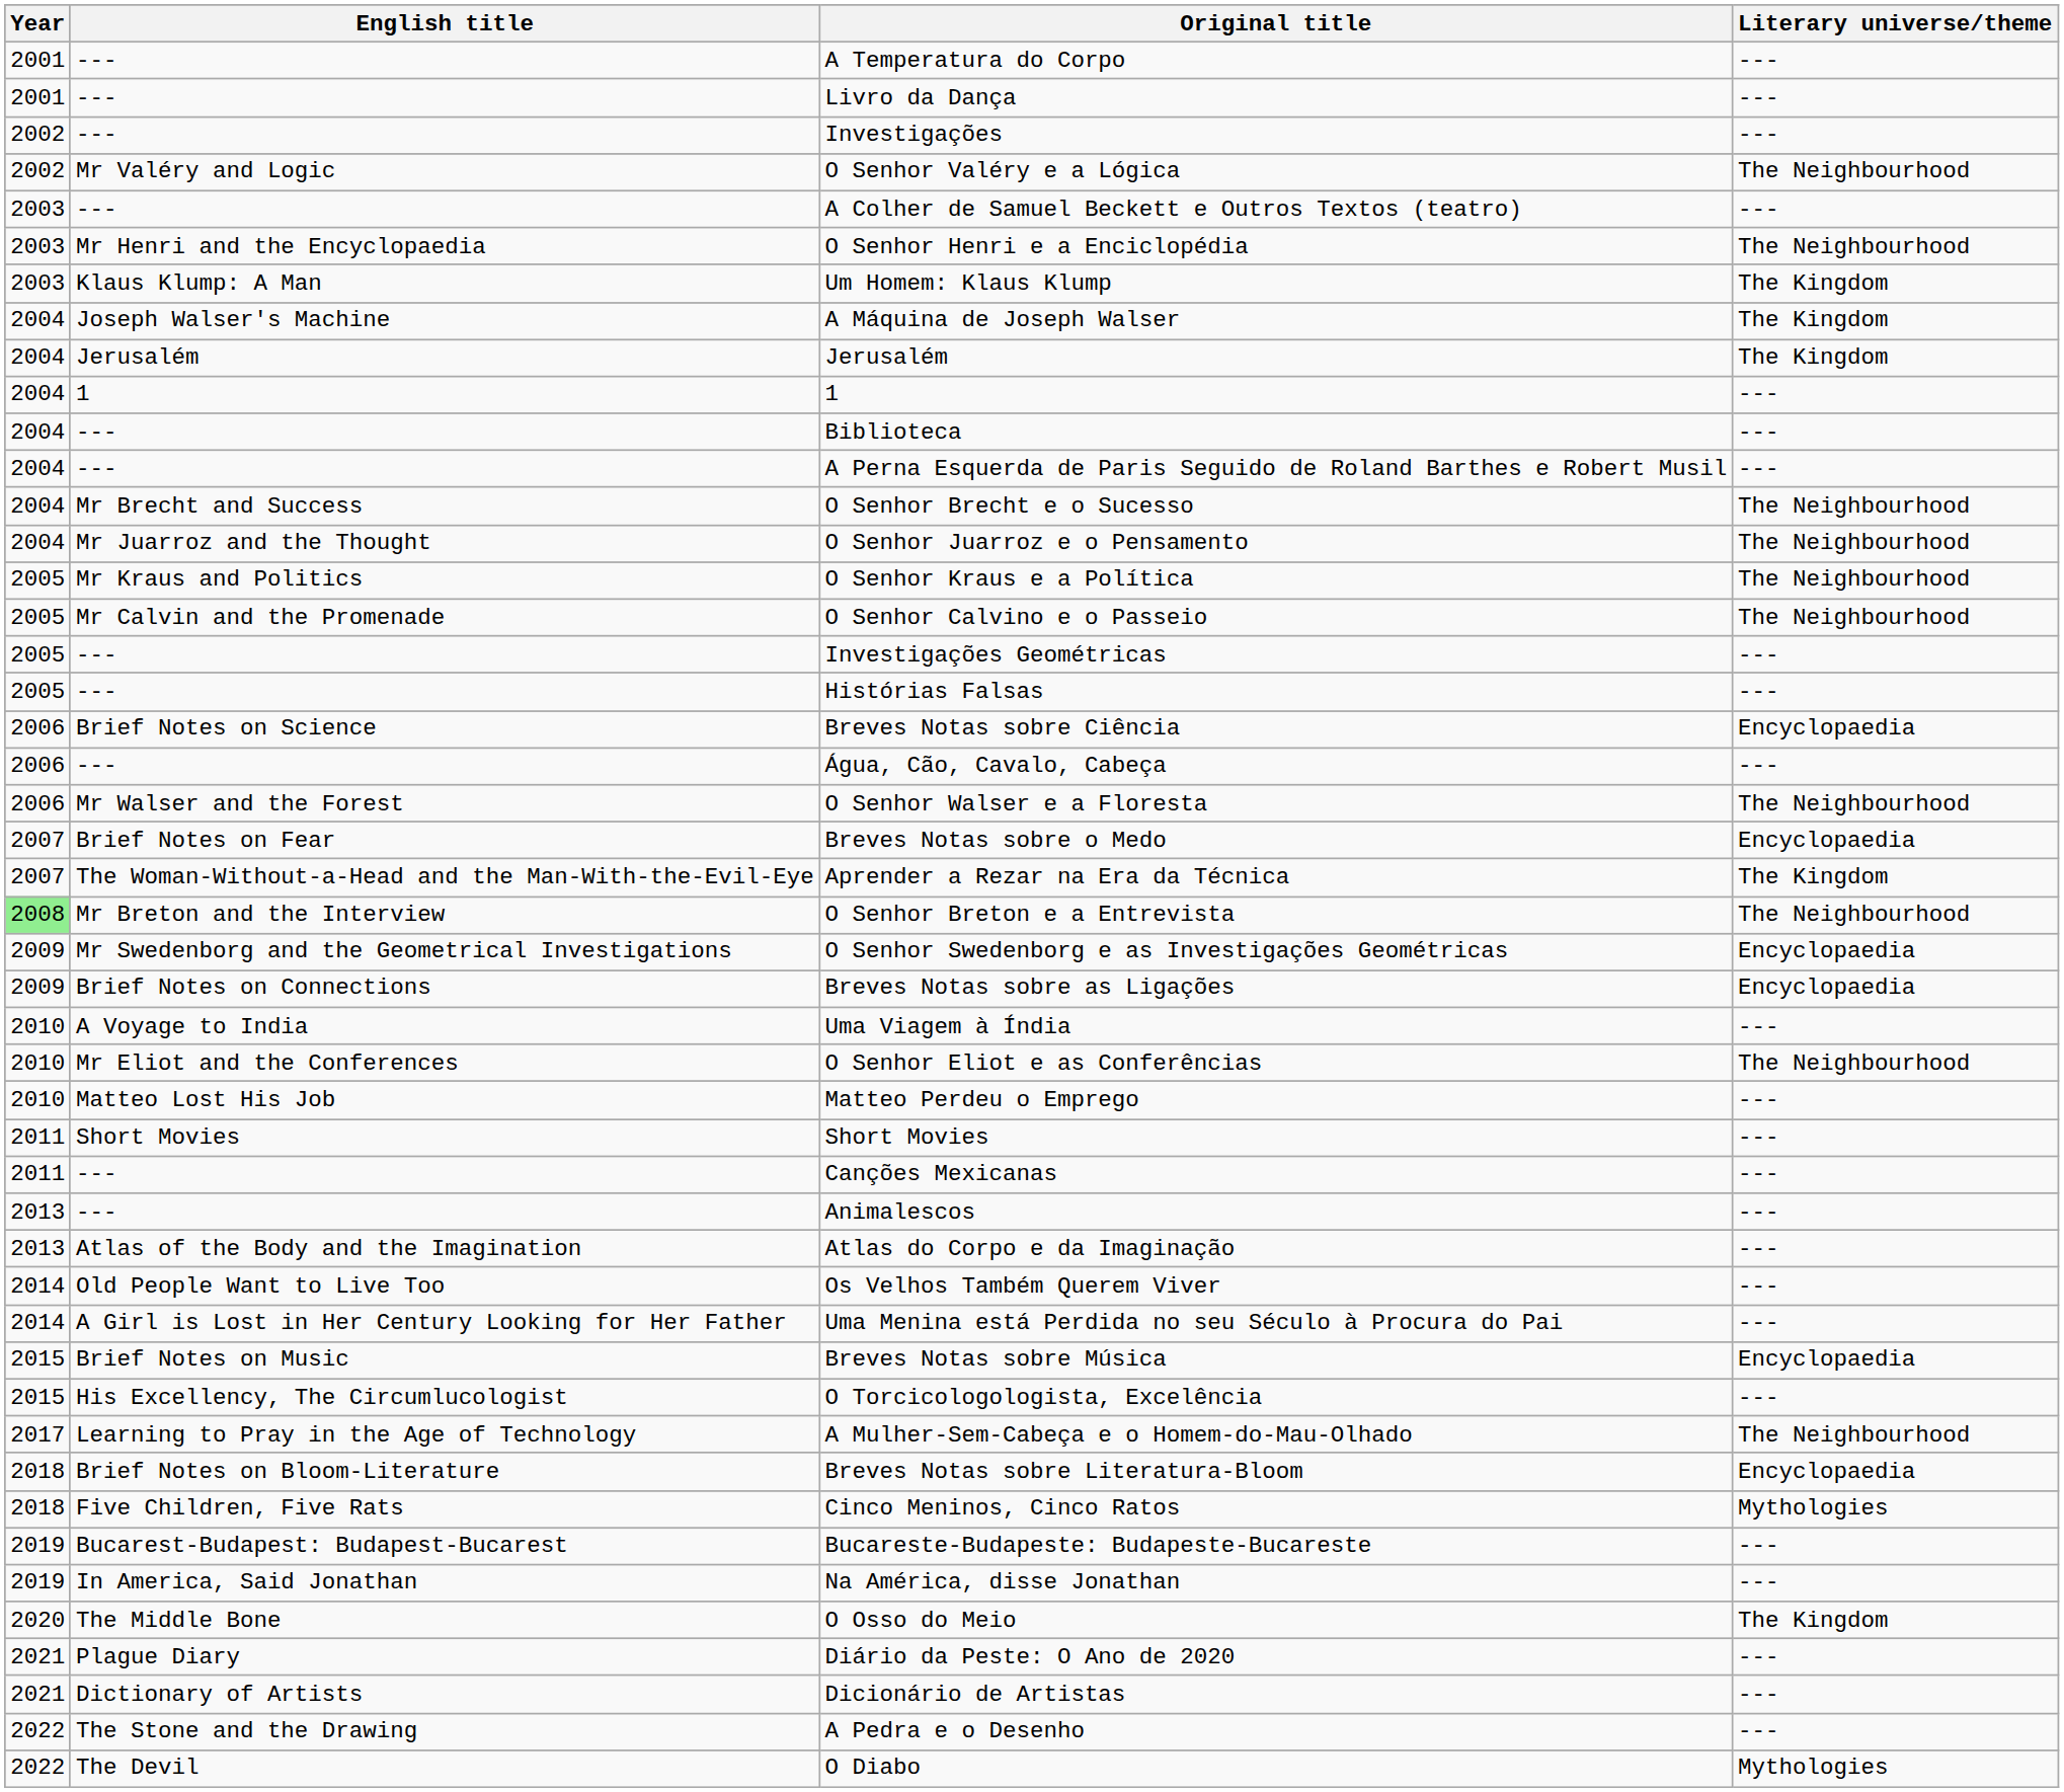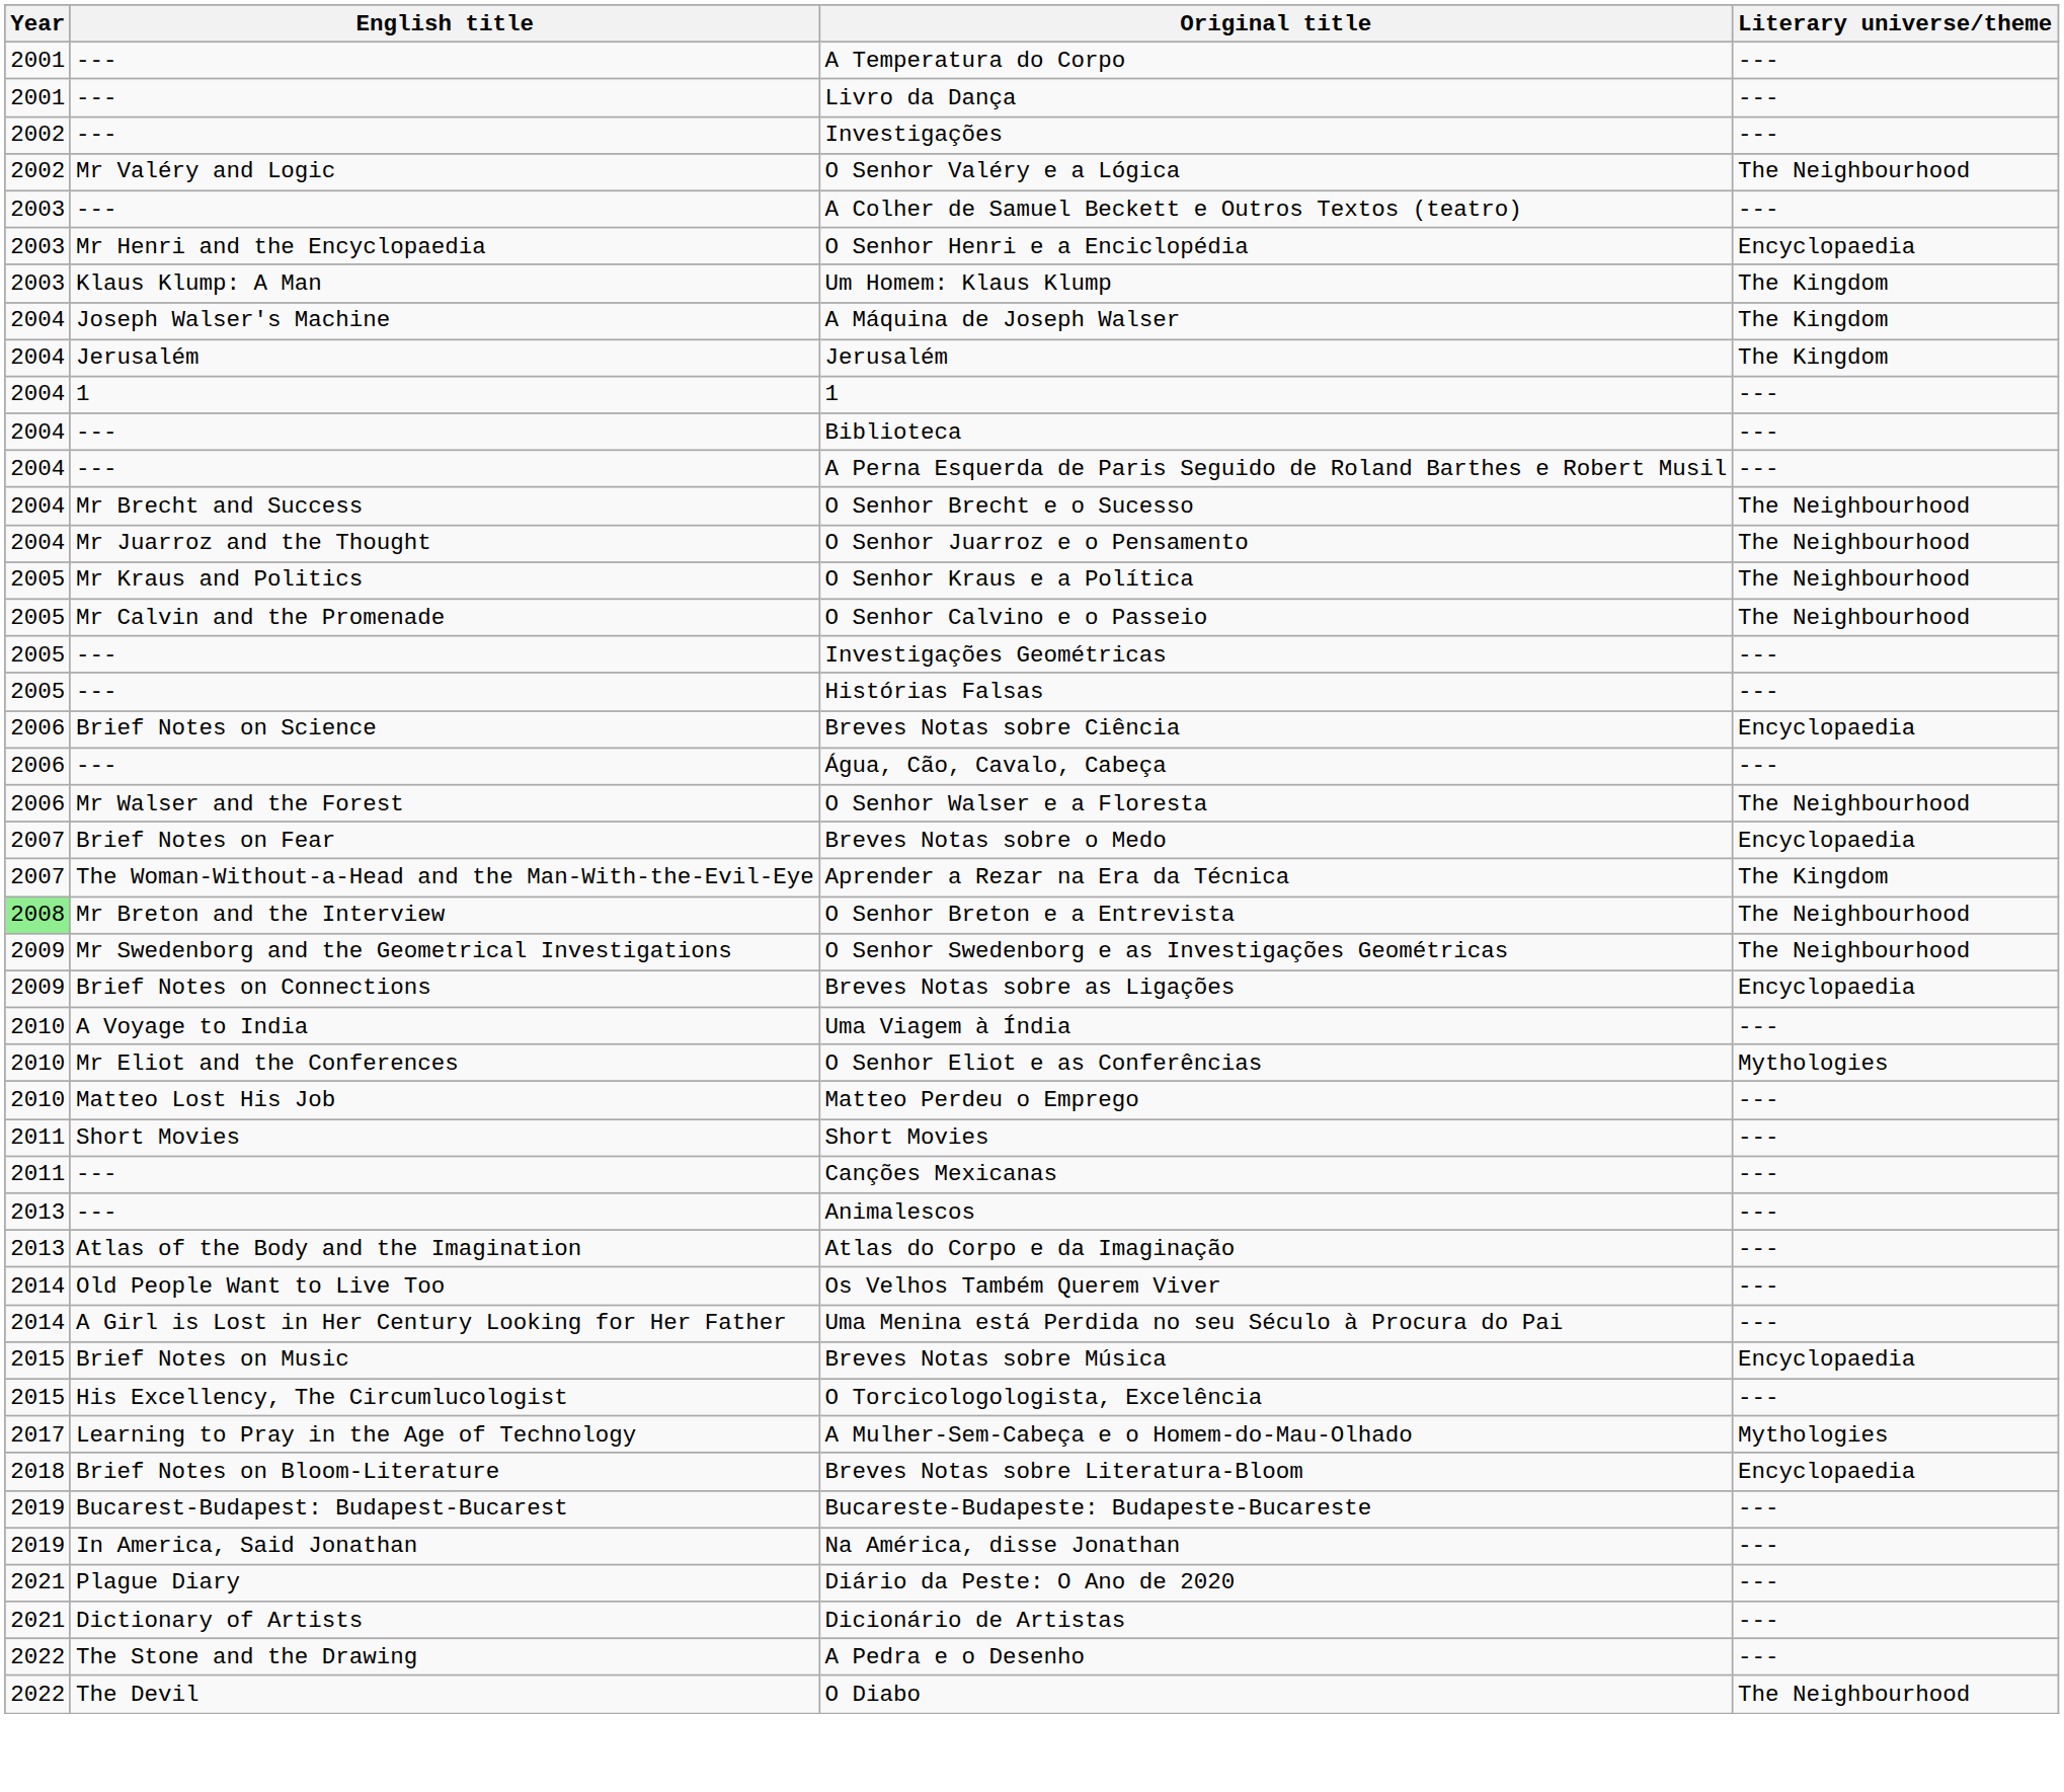O Senhor Henri e a Enciclopédia | Literary universe/theme: The Neighbourhood -> Encyclopaedia
O Senhor Swedenborg e as Investigações Geométricas | Literary universe/theme: Encyclopaedia -> The Neighbourhood
O Senhor Eliot e as Conferências | Literary universe/theme: The Neighbourhood -> Mythologies
A Mulher-Sem-Cabeça e o Homem-do-Mau-Olhado | Literary universe/theme: The Neighbourhood -> Mythologies
- row: 2018 | Five Children, Five Rats | Cinco Meninos, Cinco Ratos | Mythologies
- row: 2020 | The Middle Bone | O Osso do Meio | The Kingdom
O Diabo | Literary universe/theme: Mythologies -> The Neighbourhood
